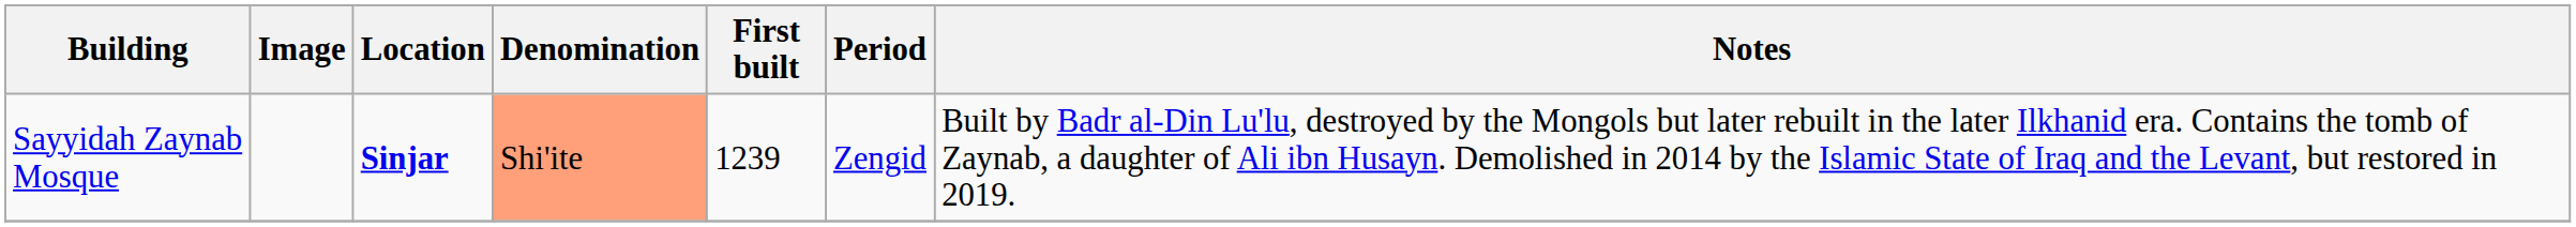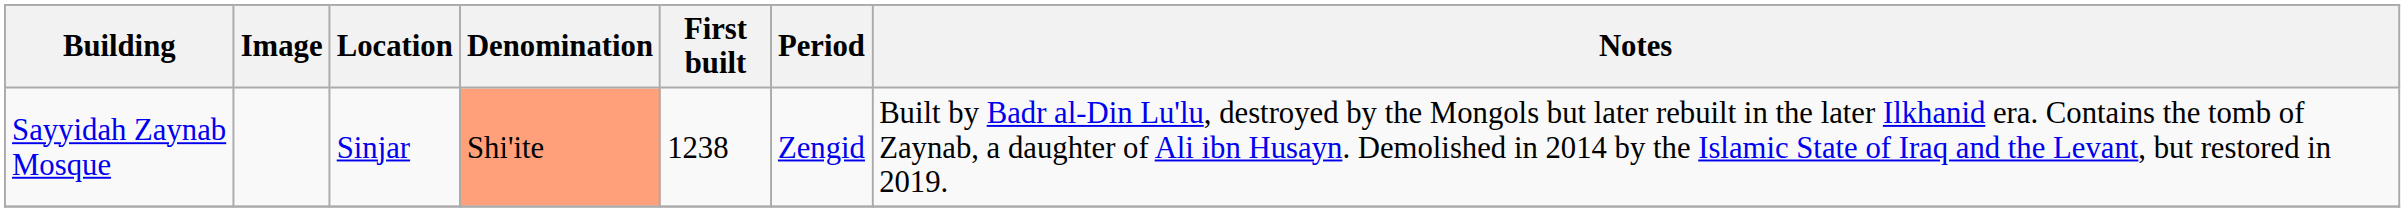Sayyidah Zaynab Mosque | Location: bold -> normal
Sayyidah Zaynab Mosque | First built: 1239 -> 1238
